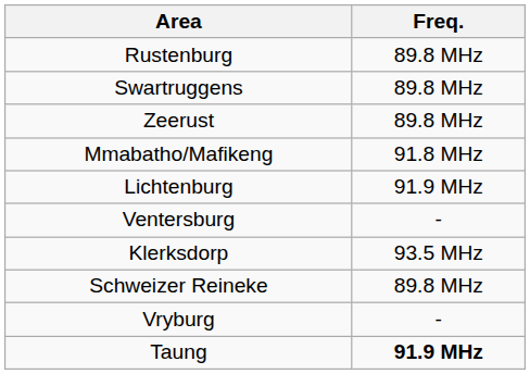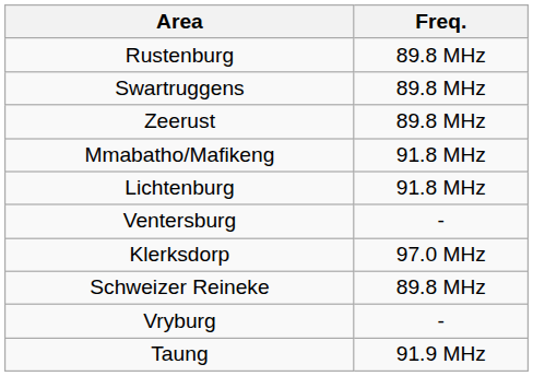Lichtenburg | Freq.: 91.9 MHz -> 91.8 MHz
Klerksdorp | Freq.: 93.5 MHz -> 97.0 MHz
Taung | Freq.: bold -> normal
